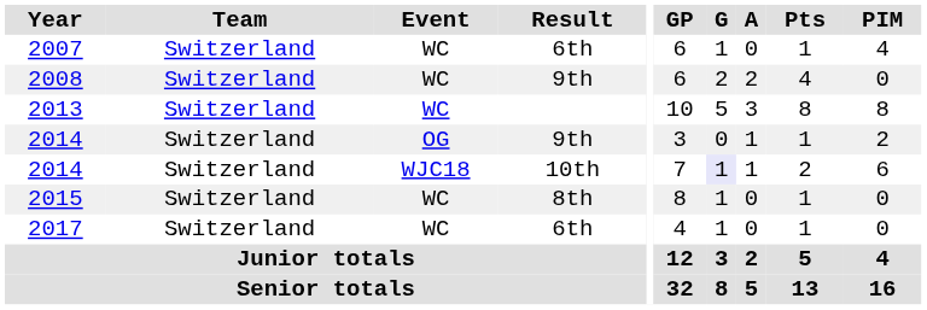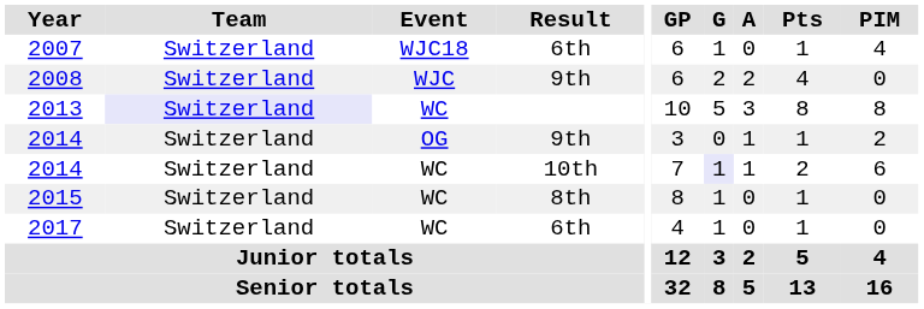2007 | Event: WC -> WJC18
2008 | Event: WC -> WJC
2013 | Team: no background -> lavender background
2014 / 10th | Event: WJC18 -> WC
